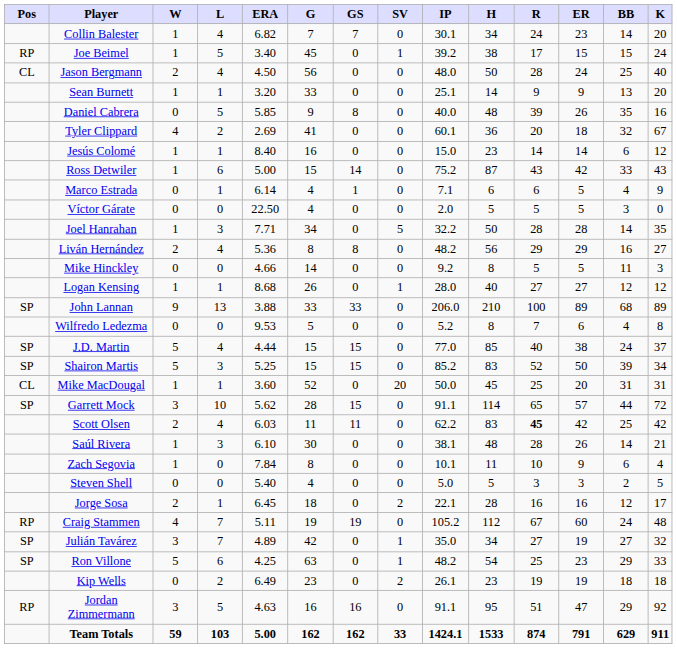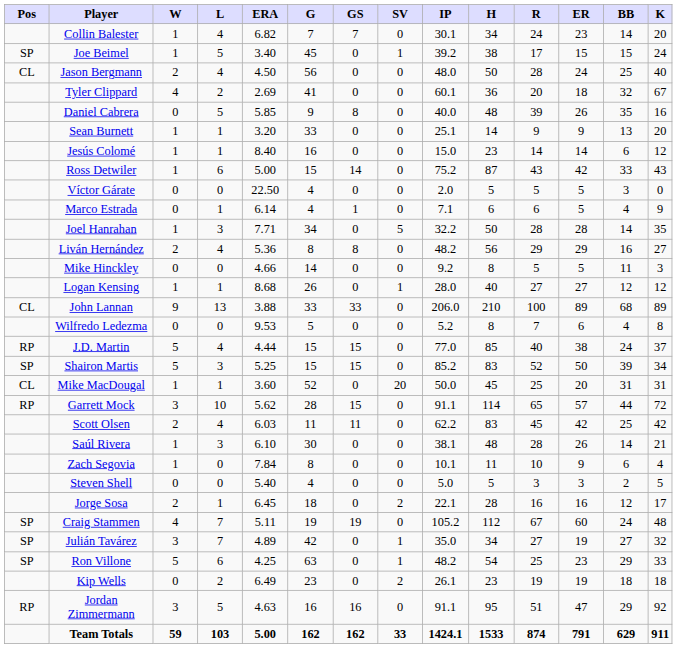Joe Beimel | Pos: RP -> SP
rows swapped: Sean Burnett <-> Tyler Clippard
rows swapped: Marco Estrada <-> Víctor Gárate
John Lannan | Pos: SP -> CL
J.D. Martin | Pos: SP -> RP
Garrett Mock | Pos: SP -> RP
Scott Olsen | R: bold -> normal
Craig Stammen | Pos: RP -> SP
